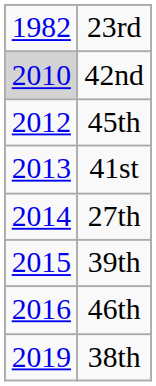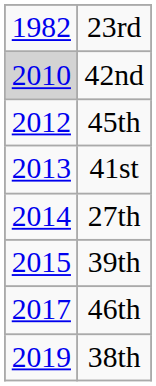46th | column 1: 2016 -> 2017
